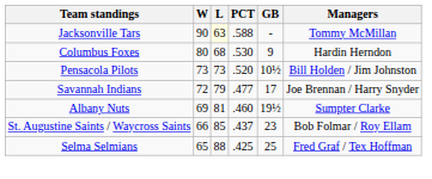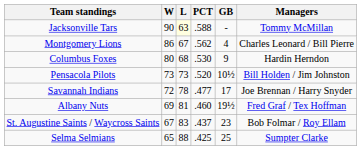+ row: Montgomery Lions | 86 | 67 | .562 | 4 | Charles Leonard / Bill Pierre
Savannah Indians | L: 79 -> 78
Albany Nuts | Managers: Sumpter Clarke -> Fred Graf / Tex Hoffman
St. Augustine Saints / Waycross Saints | W: 66 -> 67
St. Augustine Saints / Waycross Saints | L: 85 -> 83
Selma Selmians | Managers: Fred Graf / Tex Hoffman -> Sumpter Clarke
